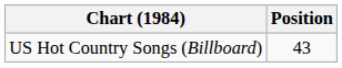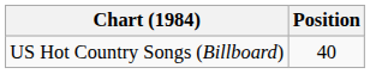US Hot Country Songs (Billboard) | Position: 43 -> 40
